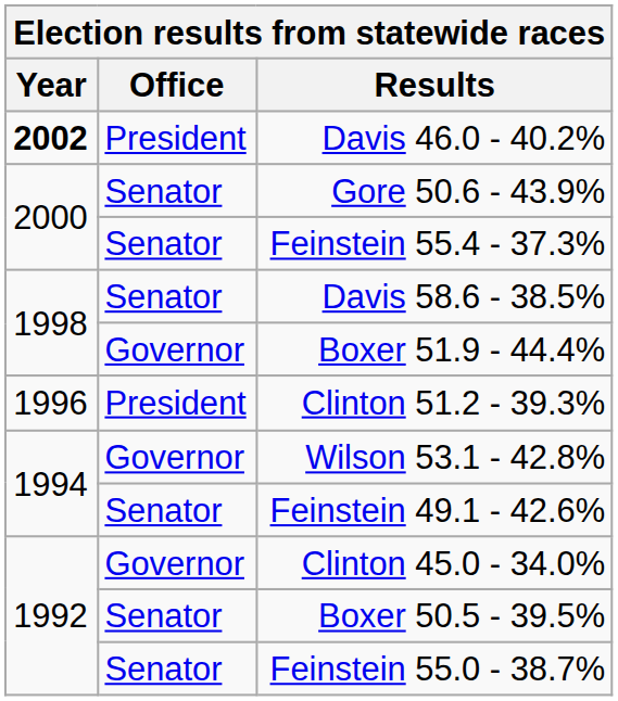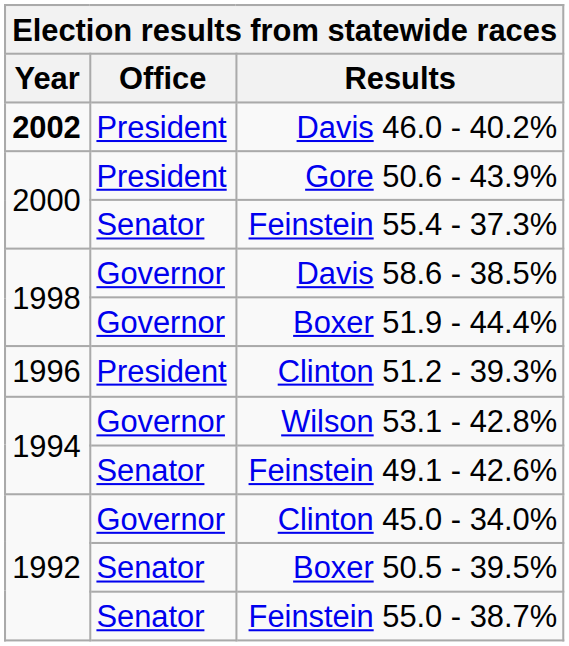Gore 50.6 - 43.9% | Office: Senator -> President
Davis 58.6 - 38.5% | Office: Senator -> Governor
